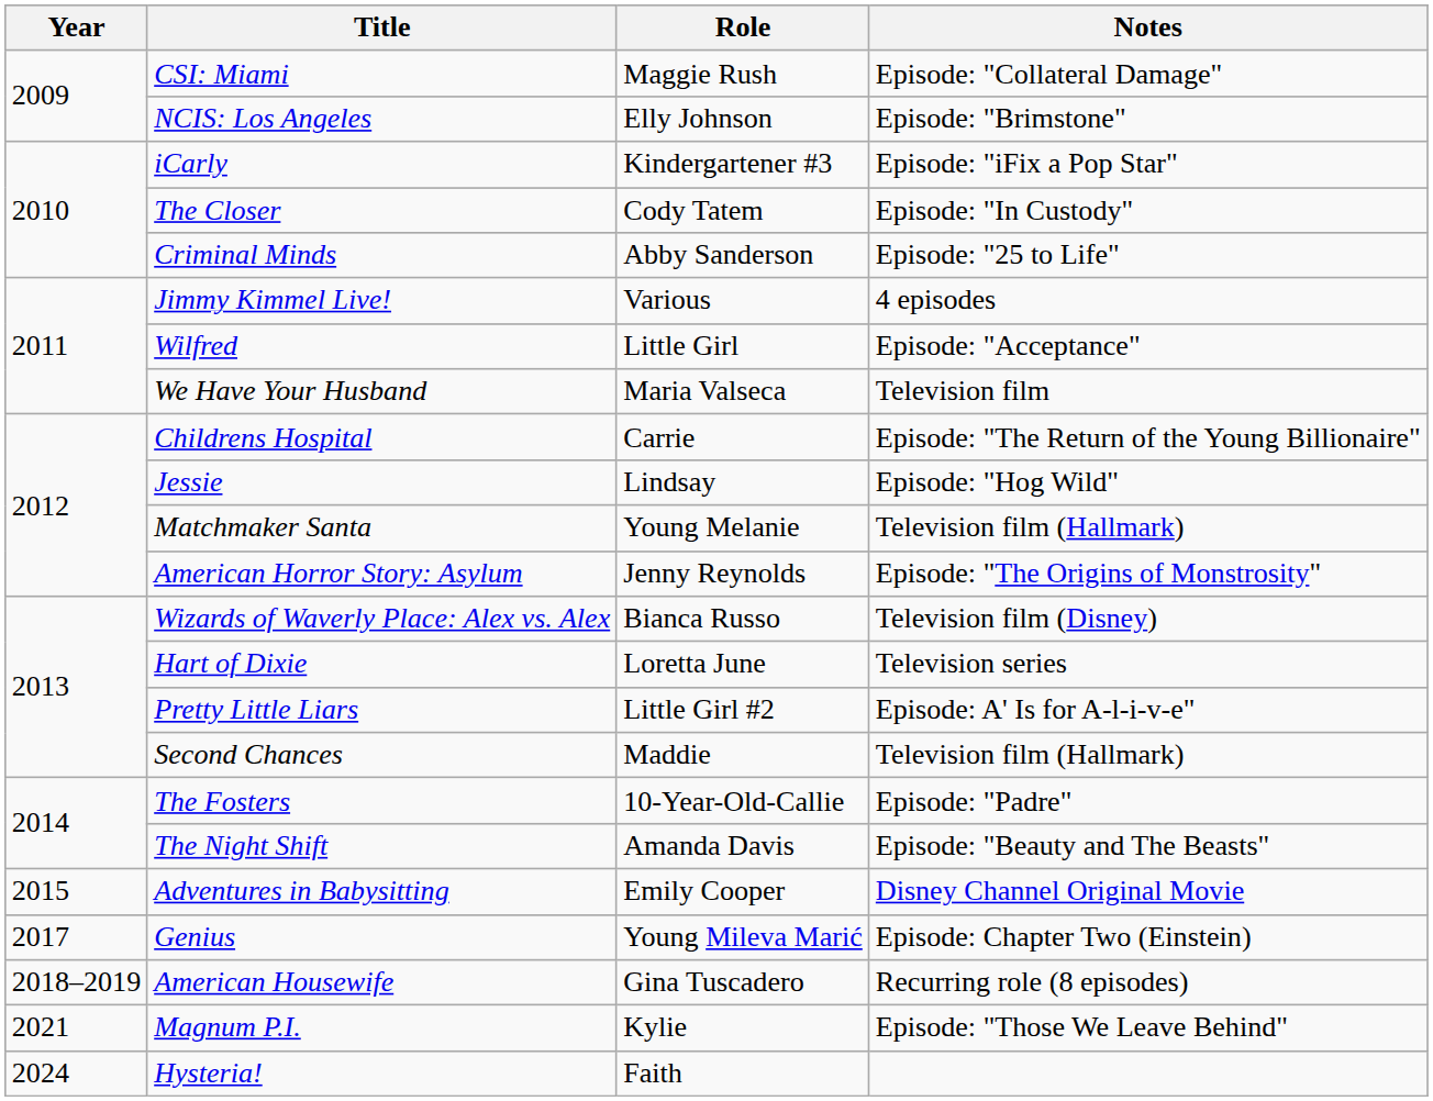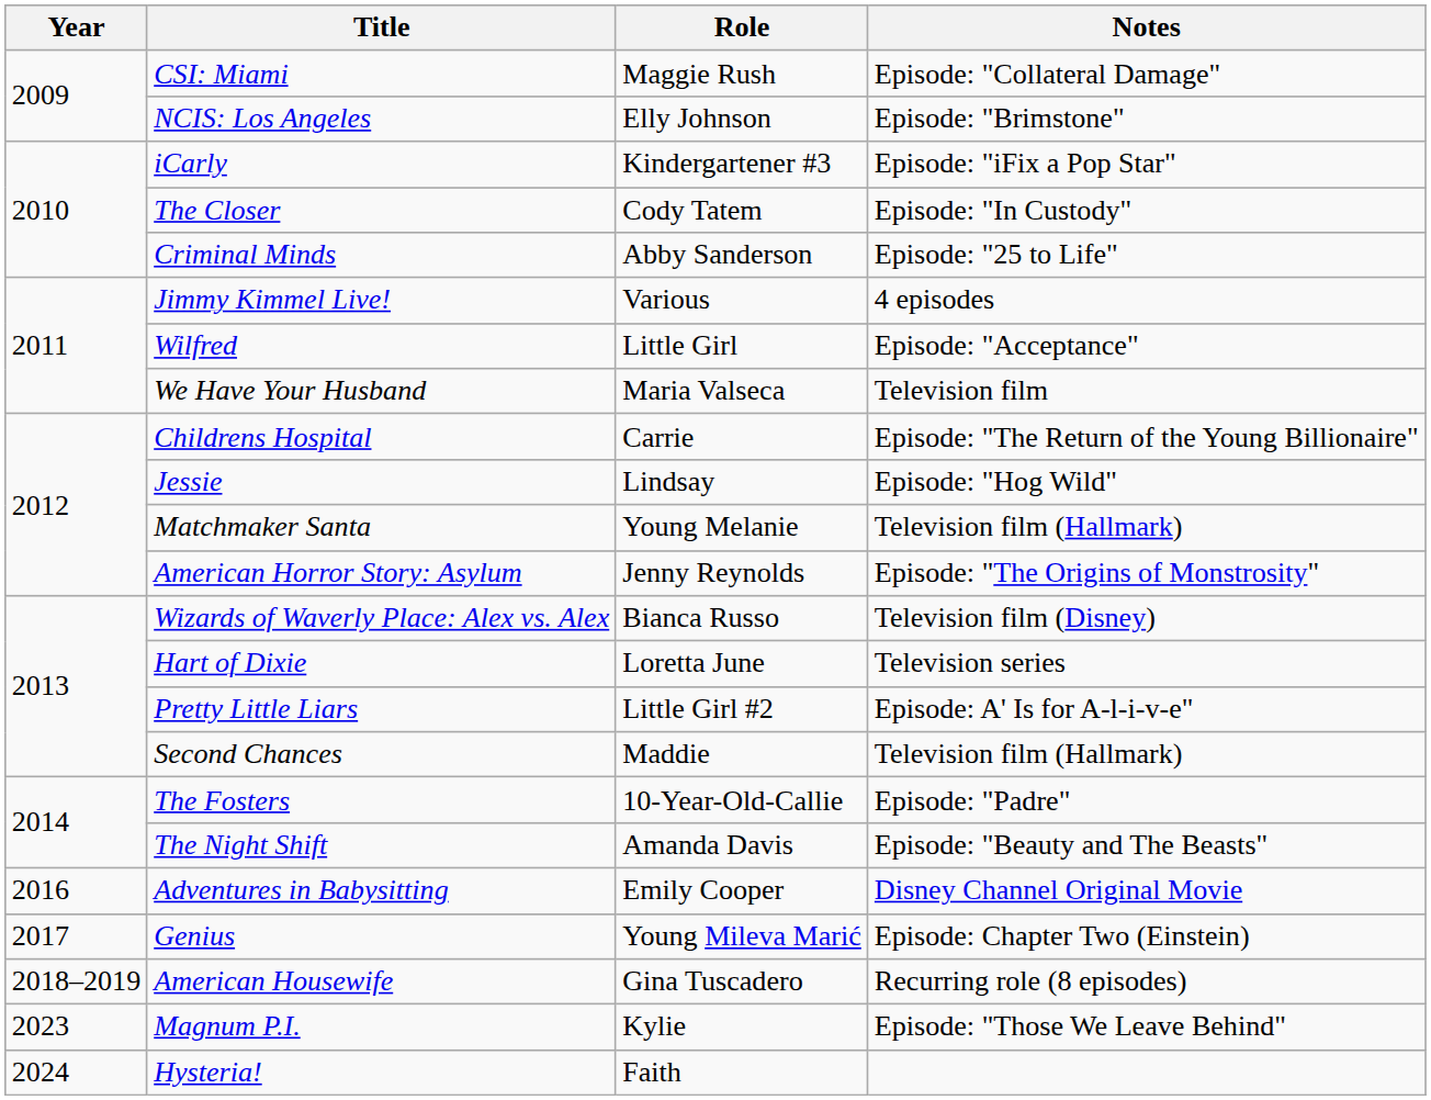Adventures in Babysitting | Year: 2015 -> 2016
Magnum P.I. | Year: 2021 -> 2023
